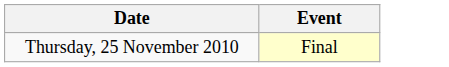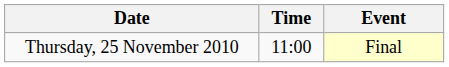+ column: Time | 11:00
